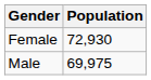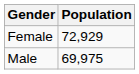Female | Population: 72,930 -> 72,929
